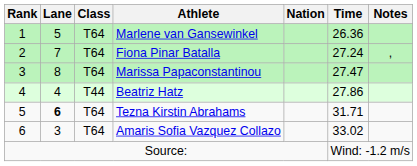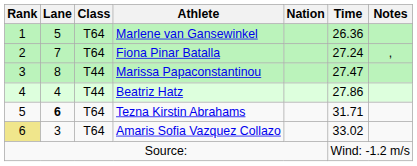Marissa Papaconstantinou | Class: T64 -> T44
Amaris Sofia Vazquez Collazo | Rank: no background -> khaki background
